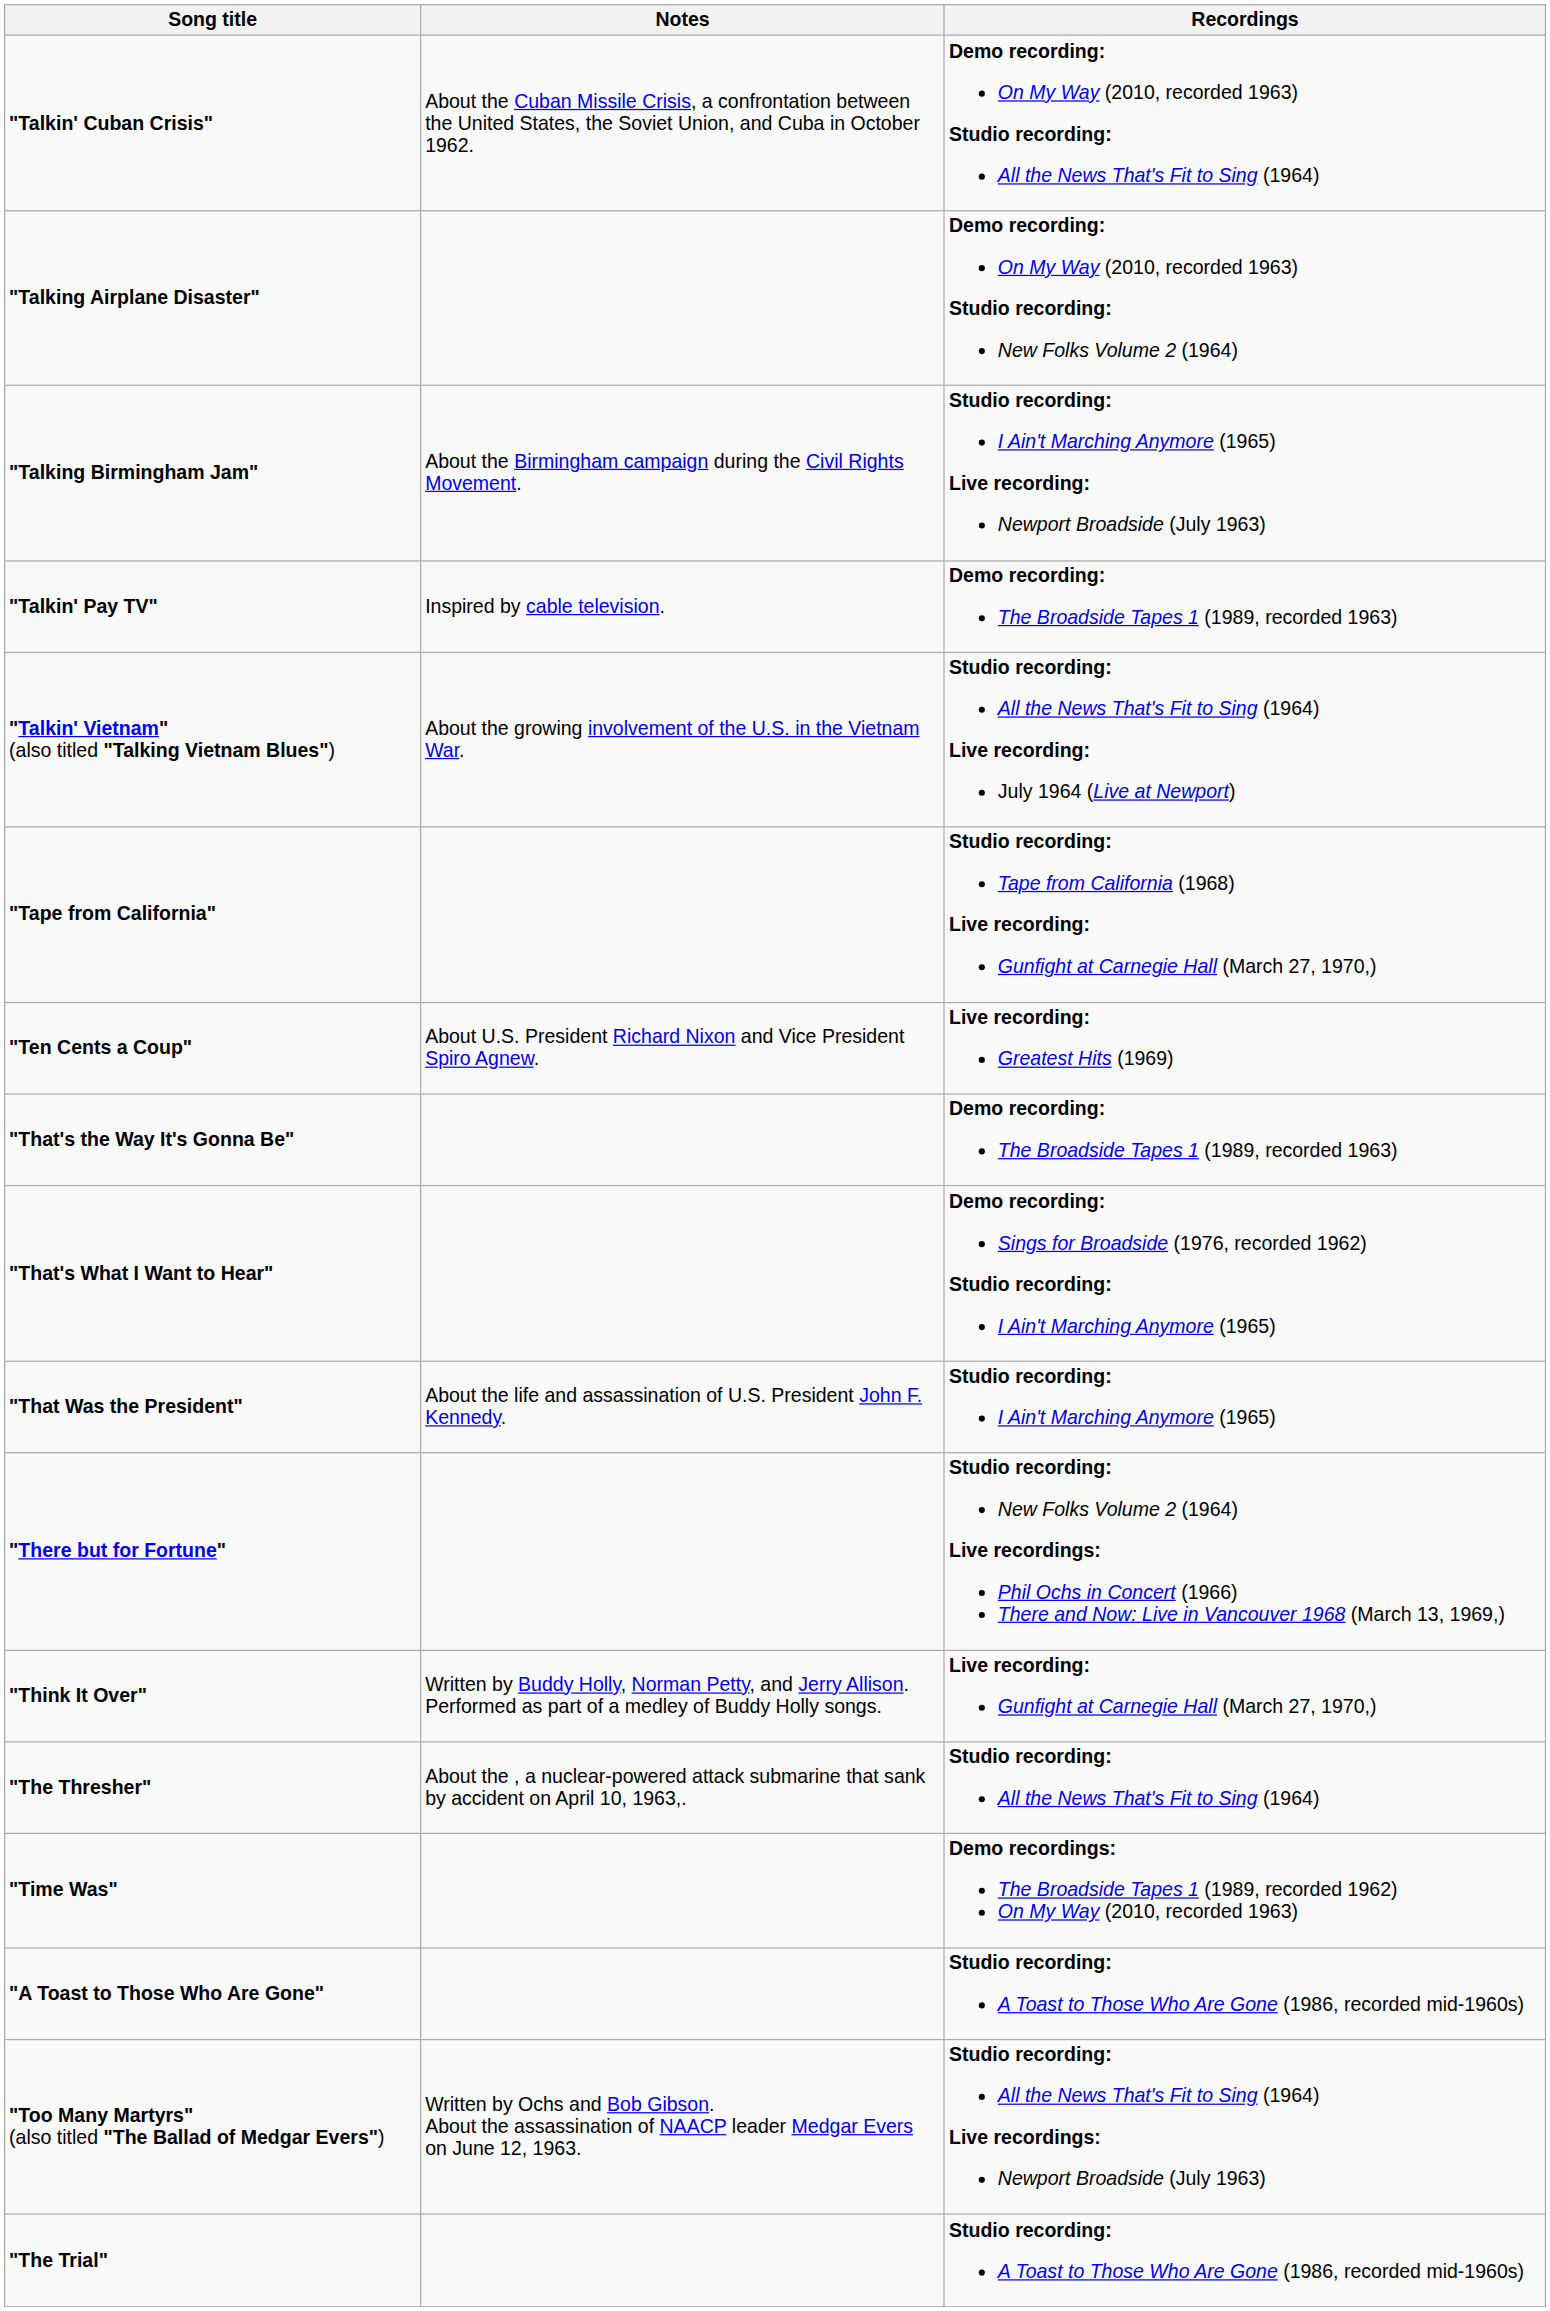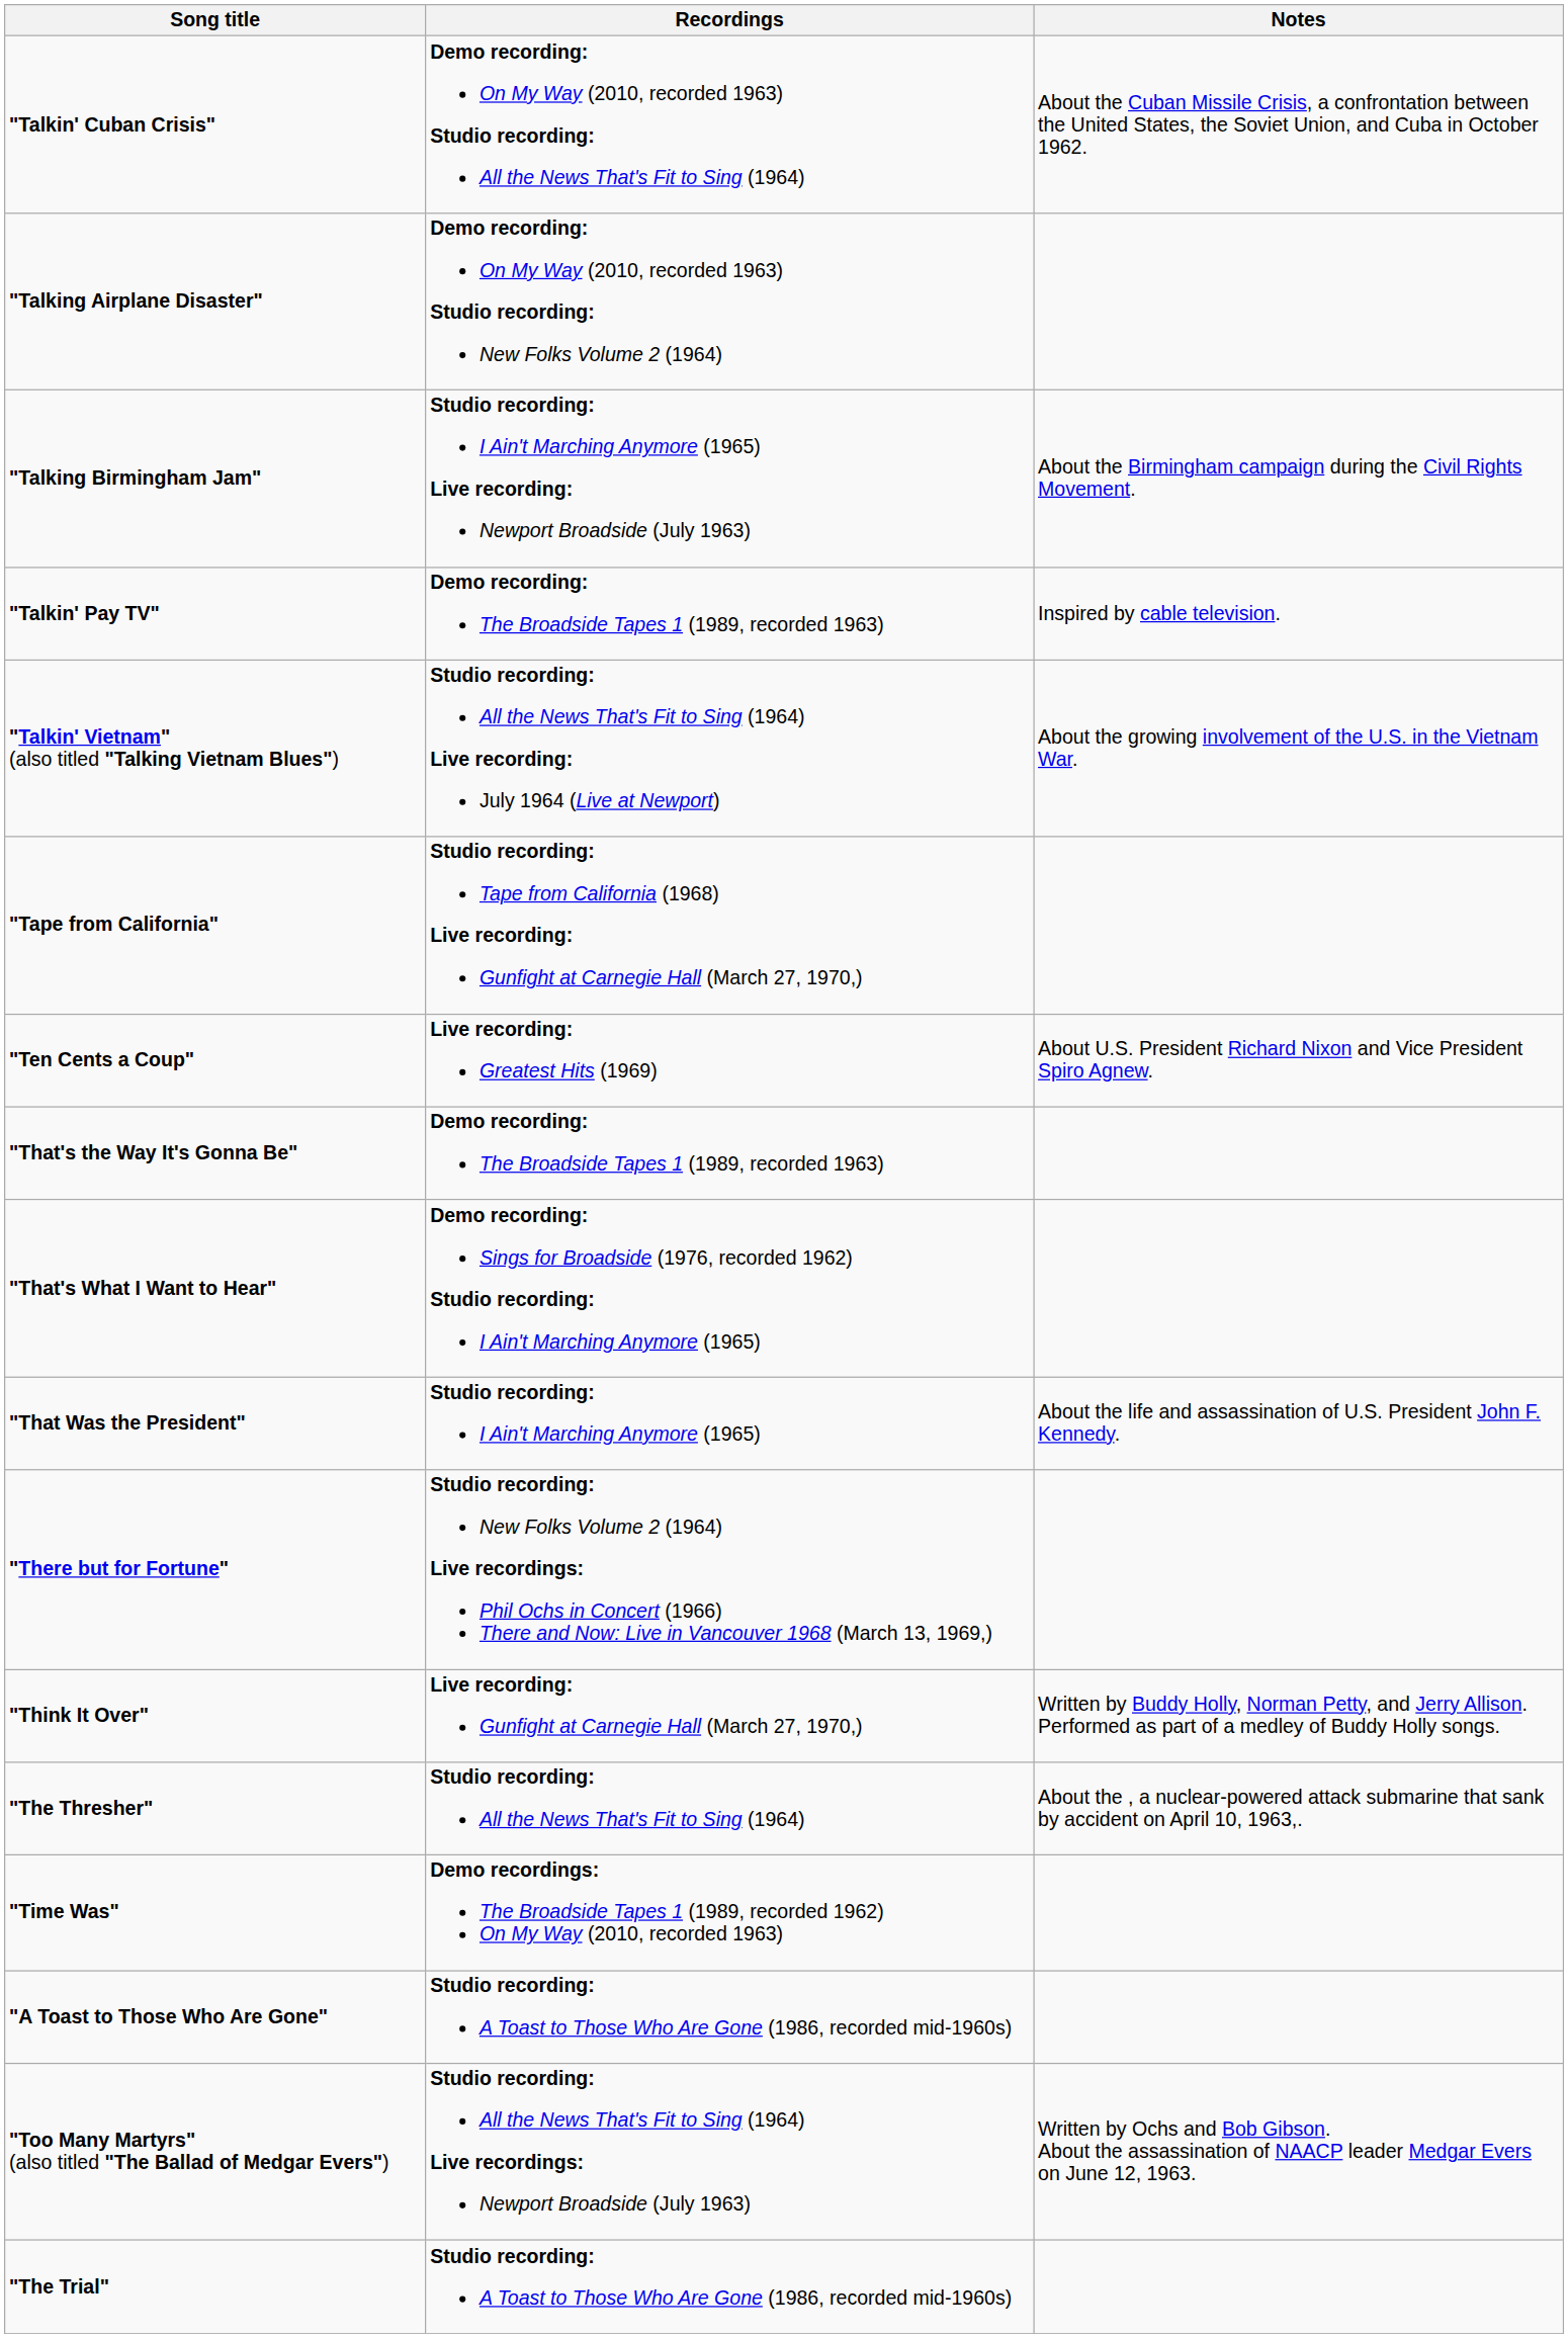columns swapped: Recordings <-> Notes
